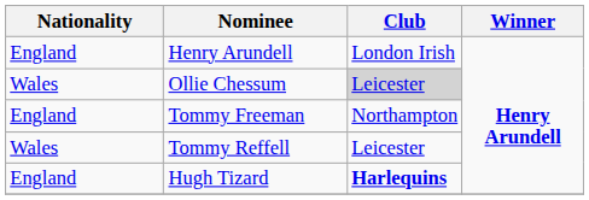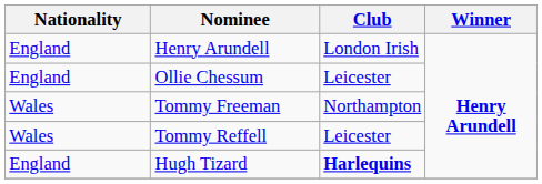Ollie Chessum | Nationality: Wales -> England
Ollie Chessum | Club: lightgrey background -> no background
Tommy Freeman | Nationality: England -> Wales
